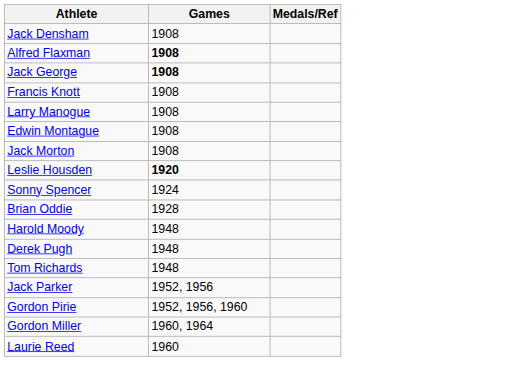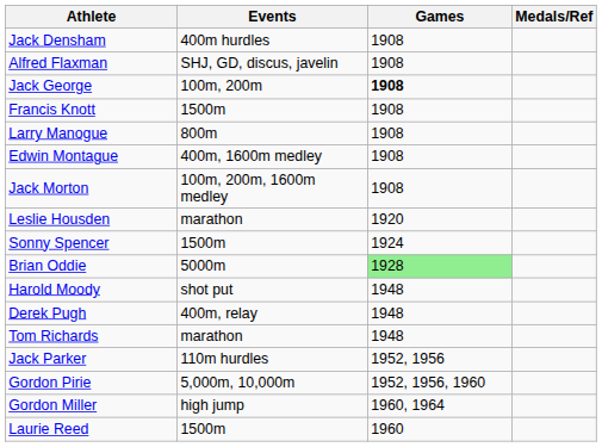+ column: Events | 400m hurdles | SHJ, GD, discus, javelin | 100m, 200m | 1500m | 800m | 400m, 1600m medley | 100m, 200m, 1600m medley | marathon | 1500m | 5000m | shot put | 400m, relay | marathon | 110m hurdles | 5,000m, 10,000m | high jump | 1500m
Alfred Flaxman | Games: bold -> normal
Leslie Housden | Games: bold -> normal
Brian Oddie | Games: no background -> lightgreen background
